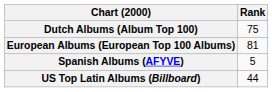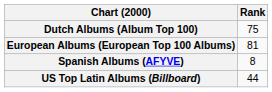Spanish Albums (AFYVE) | Rank: 5 -> 8
